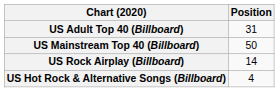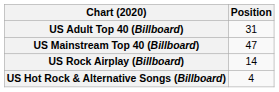US Mainstream Top 40 (Billboard) | Position: 50 -> 47
